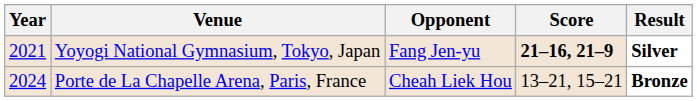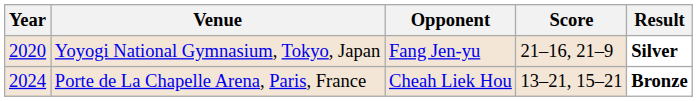Yoyogi National Gymnasium, Tokyo, Japan | Year: 2021 -> 2020
Yoyogi National Gymnasium, Tokyo, Japan | Score: bold -> normal
